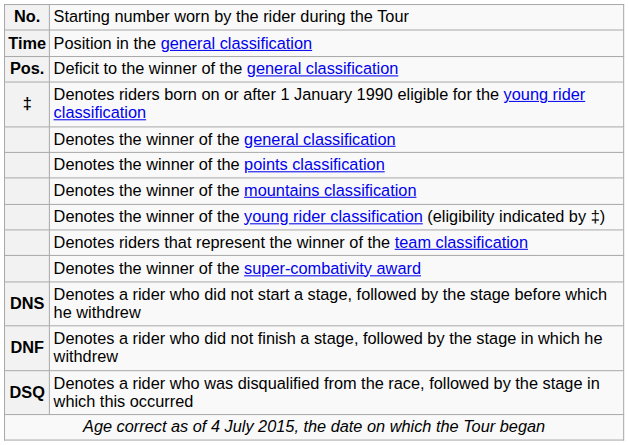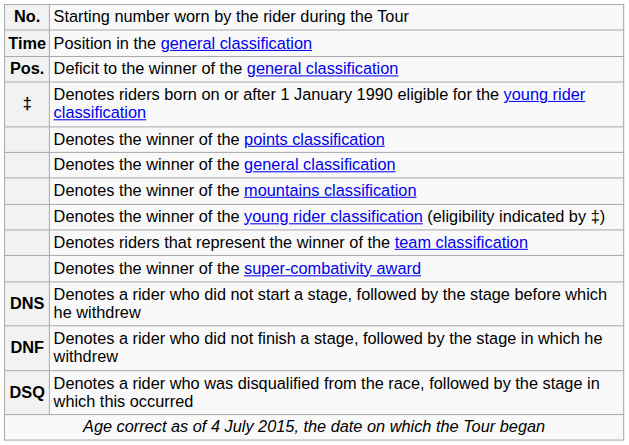rows swapped: Denotes the winner of the general classification <-> Denotes the winner of the points classification
